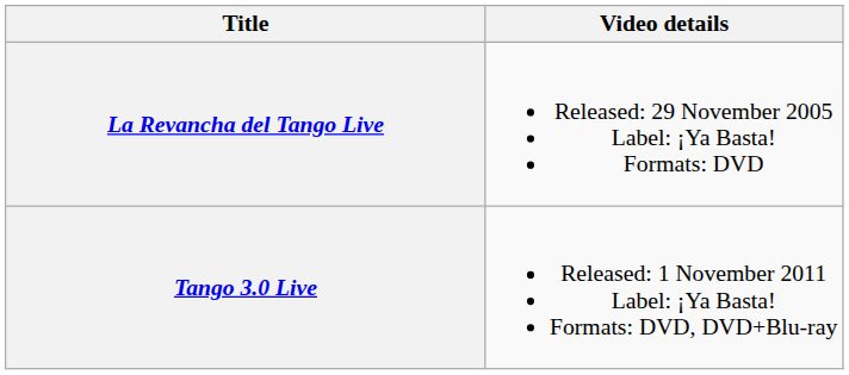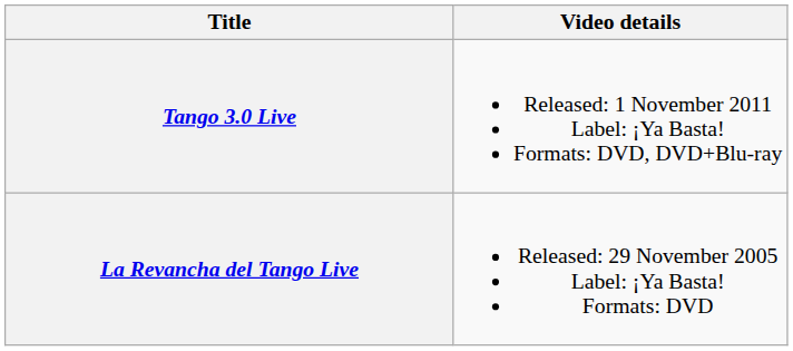rows swapped: La Revancha del Tango Live <-> Tango 3.0 Live
